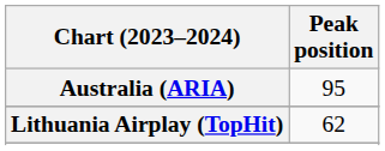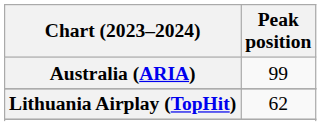Australia (ARIA) | Peak position: 95 -> 99
